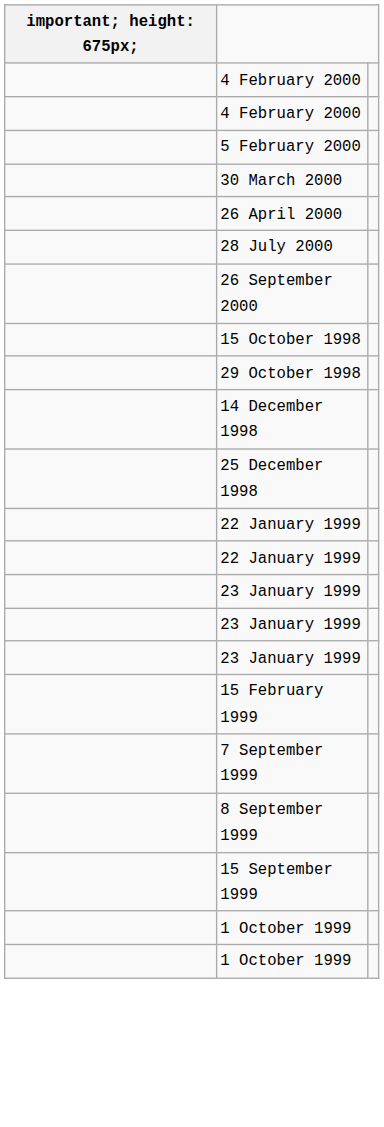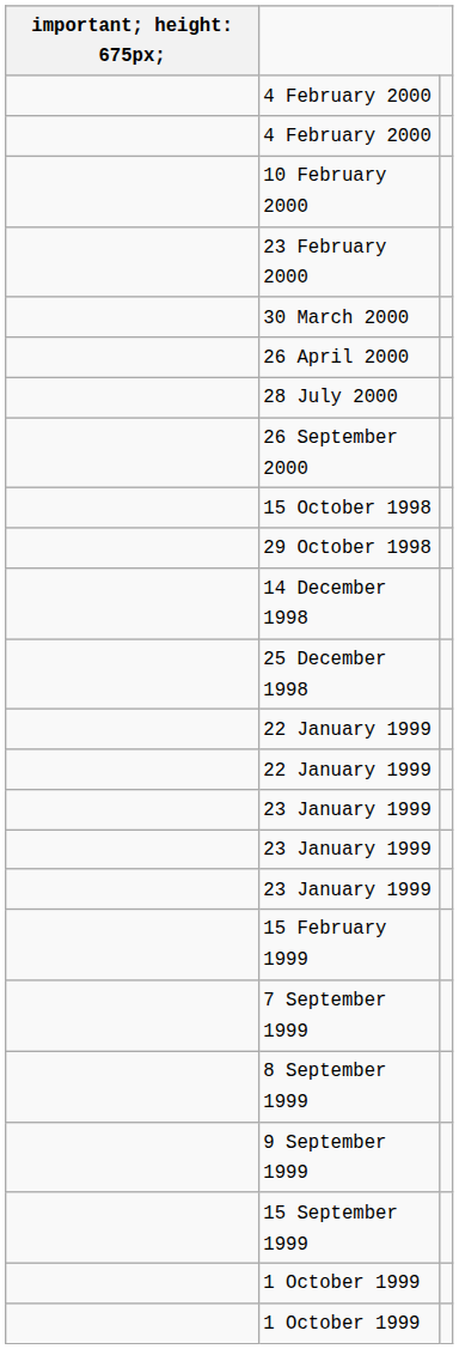- row: 5 February 2000
+ row: 10 February 2000
+ row: 23 February 2000
+ row: 9 September 1999
